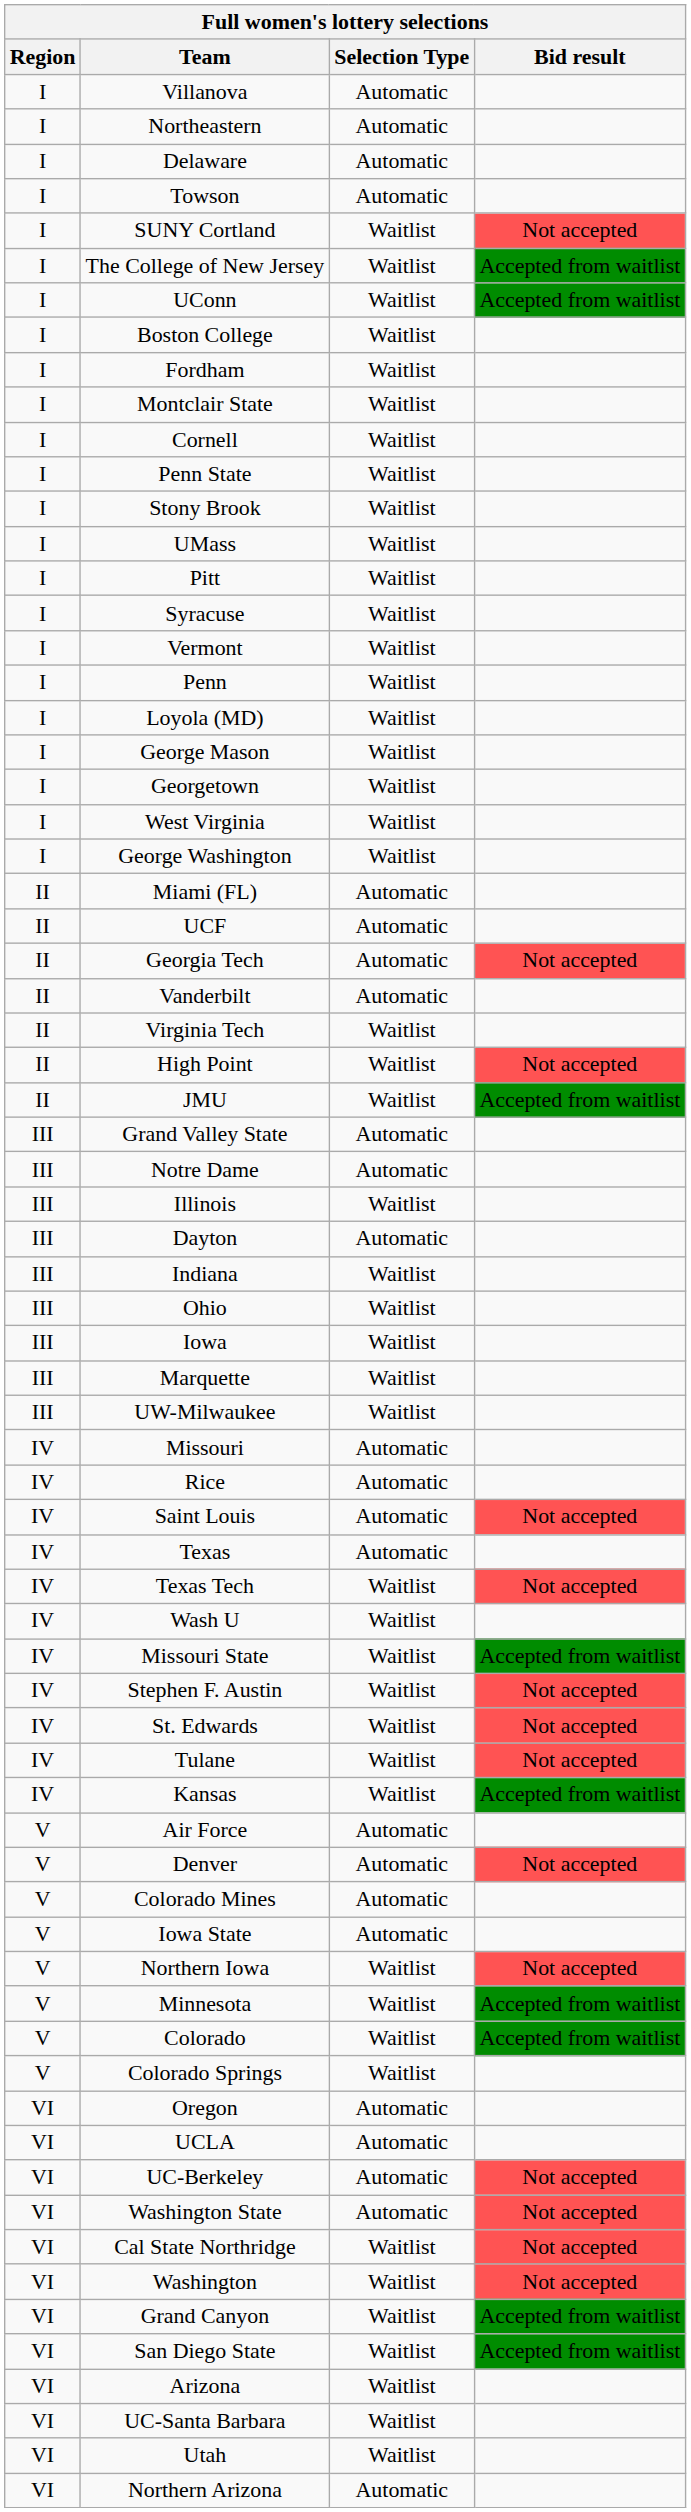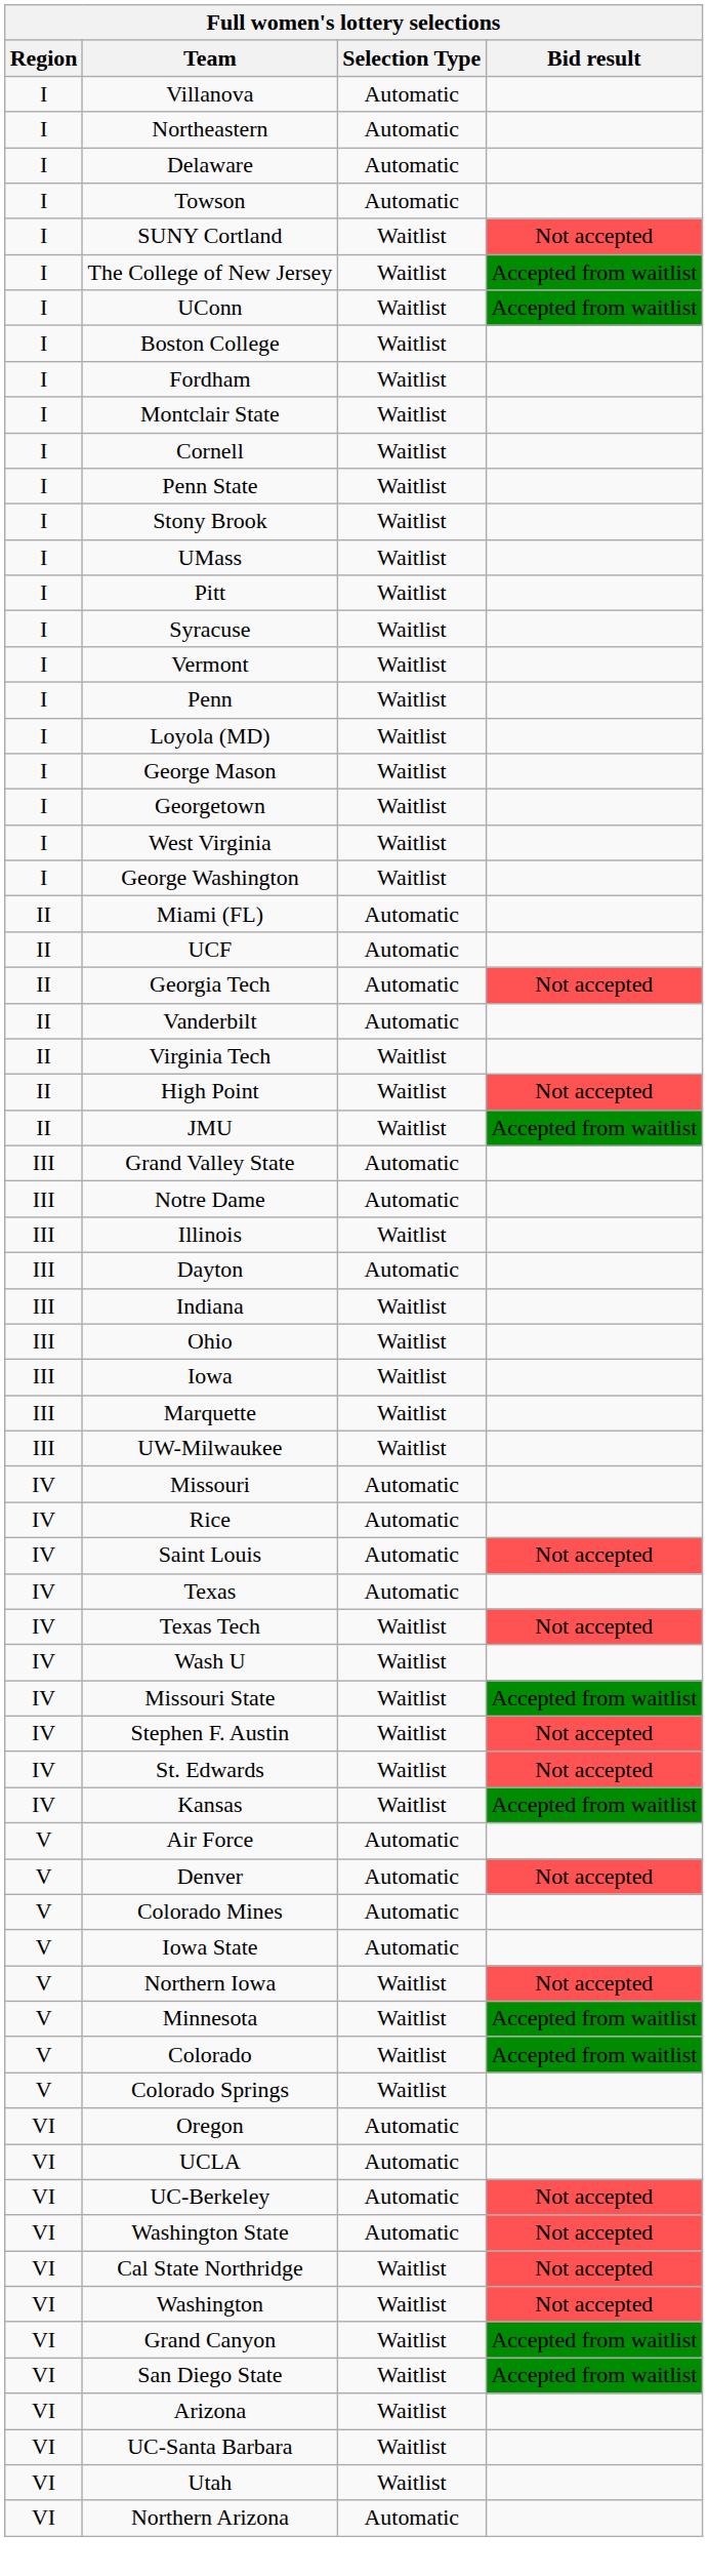- row: IV | Tulane | Waitlist | Not accepted
